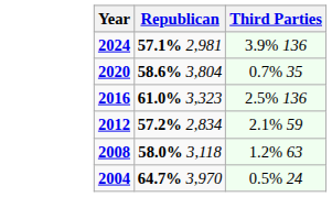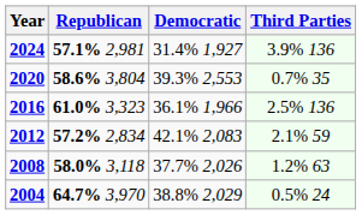+ column: Democratic | 31.4% 1,927 | 39.3% 2,553 | 36.1% 1,966 | 42.1% 2,083 | 37.7% 2,026 | 38.8% 2,029
